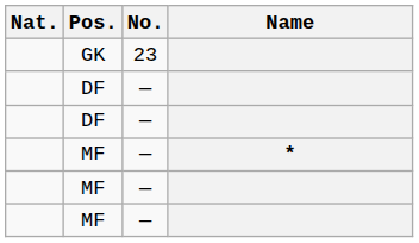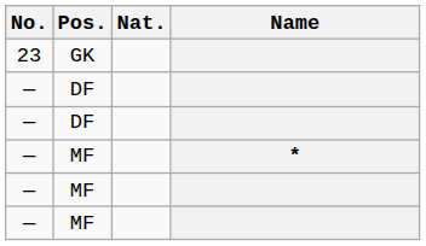columns swapped: No. <-> Nat.
